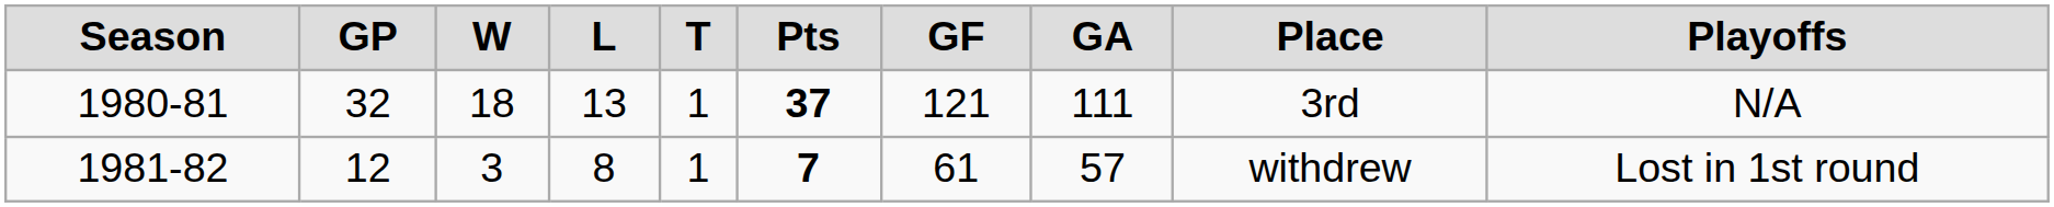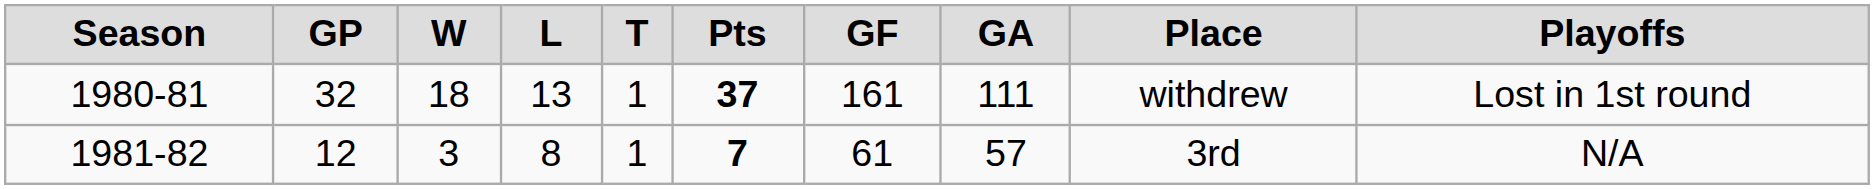1980-81 | column 7: 121 -> 161
1980-81 | column 9: 3rd -> withdrew
1980-81 | column 10: N/A -> Lost in 1st round
1981-82 | column 9: withdrew -> 3rd
1981-82 | column 10: Lost in 1st round -> N/A
